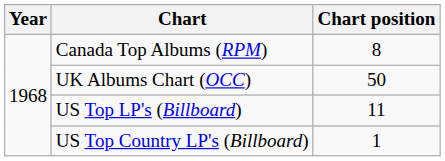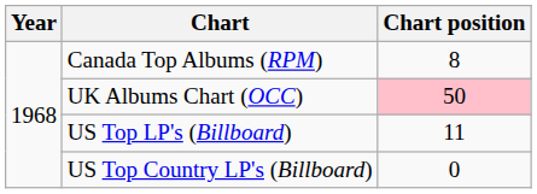UK Albums Chart (OCC) | Chart position: no background -> pink background
US Top Country LP's (Billboard) | Chart position: 1 -> 0
